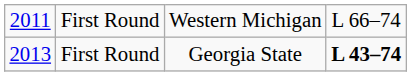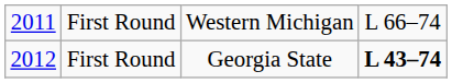First Round / Georgia State | column 1: 2013 -> 2012
